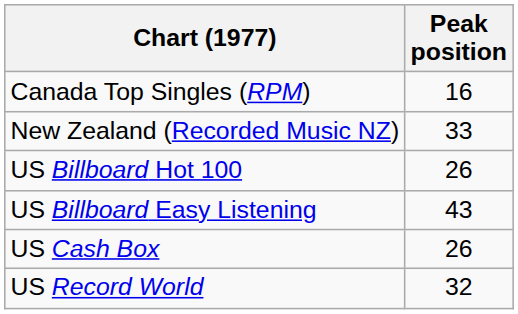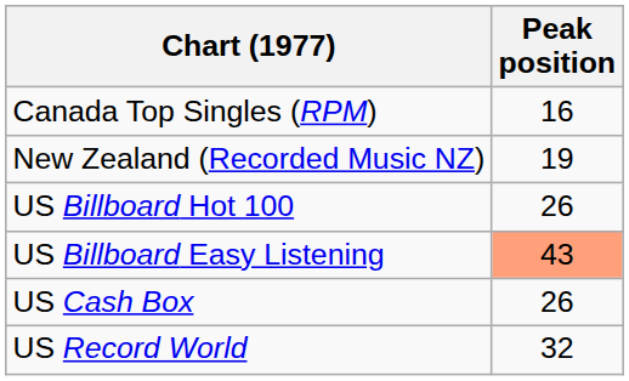New Zealand (Recorded Music NZ) | Peak position: 33 -> 19
US Billboard Easy Listening | Peak position: no background -> lightsalmon background
